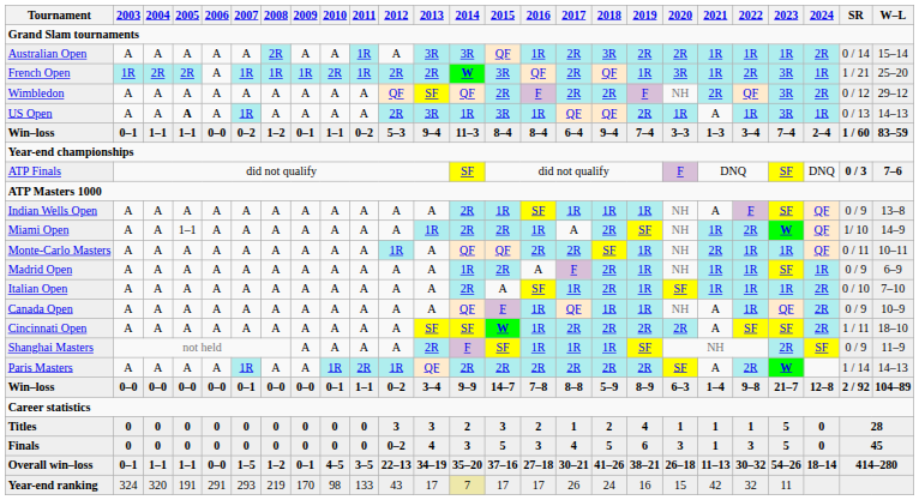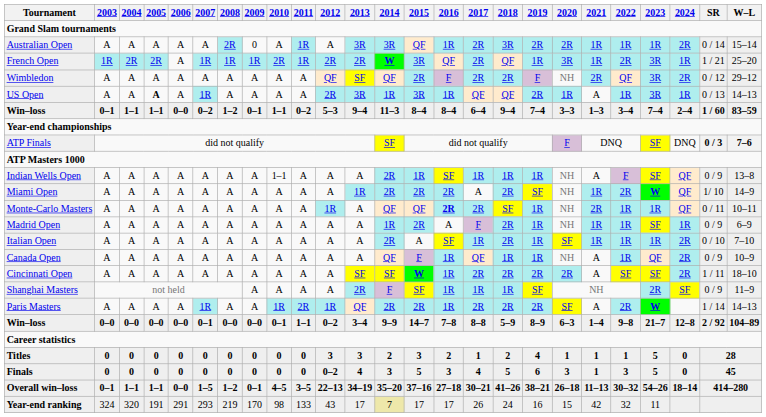Australian Open | 2009: A -> 0
Indian Wells Open | 2010: A -> 1–1
Miami Open | 2005: 1–1 -> A
Miami Open | 2016: 1R -> 2R
Monte-Carlo Masters | 2016: normal -> bold
Paris Masters | 2016: 2R -> 1R
